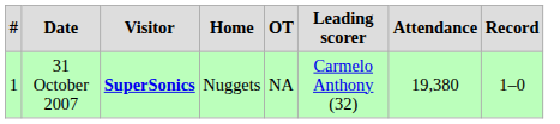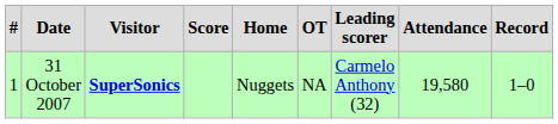+ column: Score
31 October 2007 | Attendance: 19,380 -> 19,580
